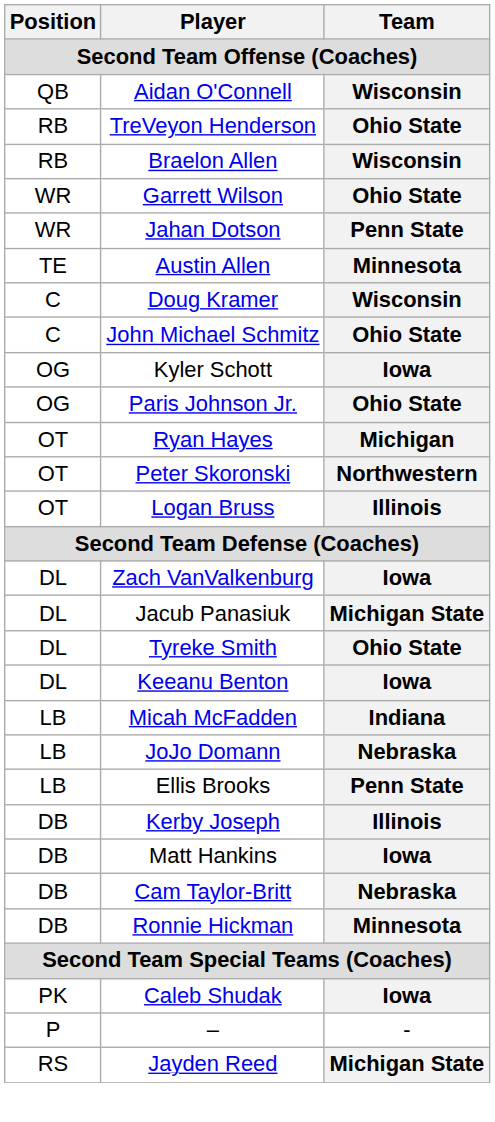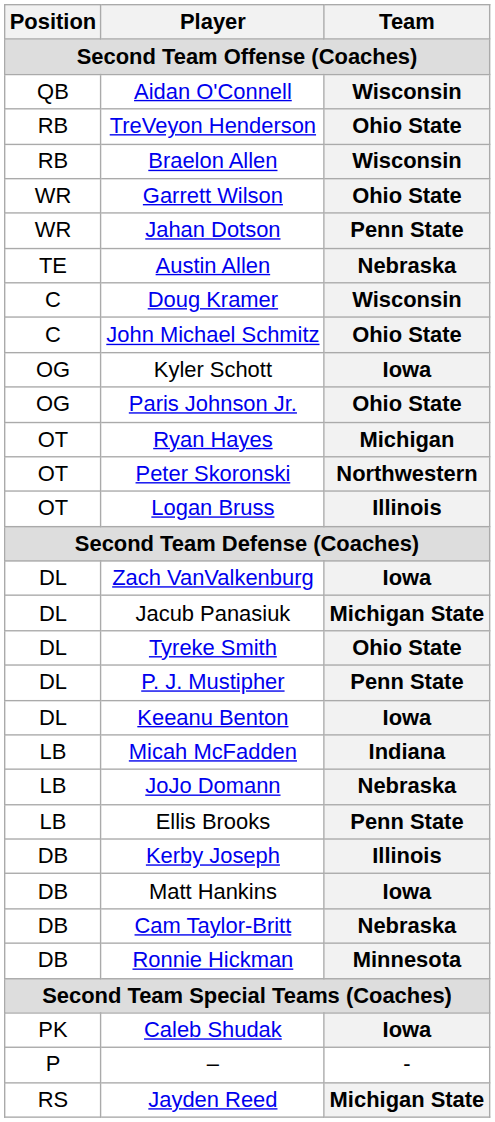Austin Allen | Team: Minnesota -> Nebraska
+ row: DL | P. J. Mustipher | Penn State
